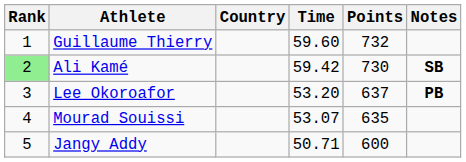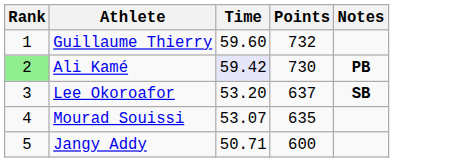- column: Country
Ali Kamé | Time: no background -> lavender background
Ali Kamé | Notes: SB -> PB
Lee Okoroafor | Notes: PB -> SB
